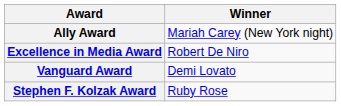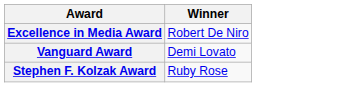- row: Ally Award | Mariah Carey (New York night)
